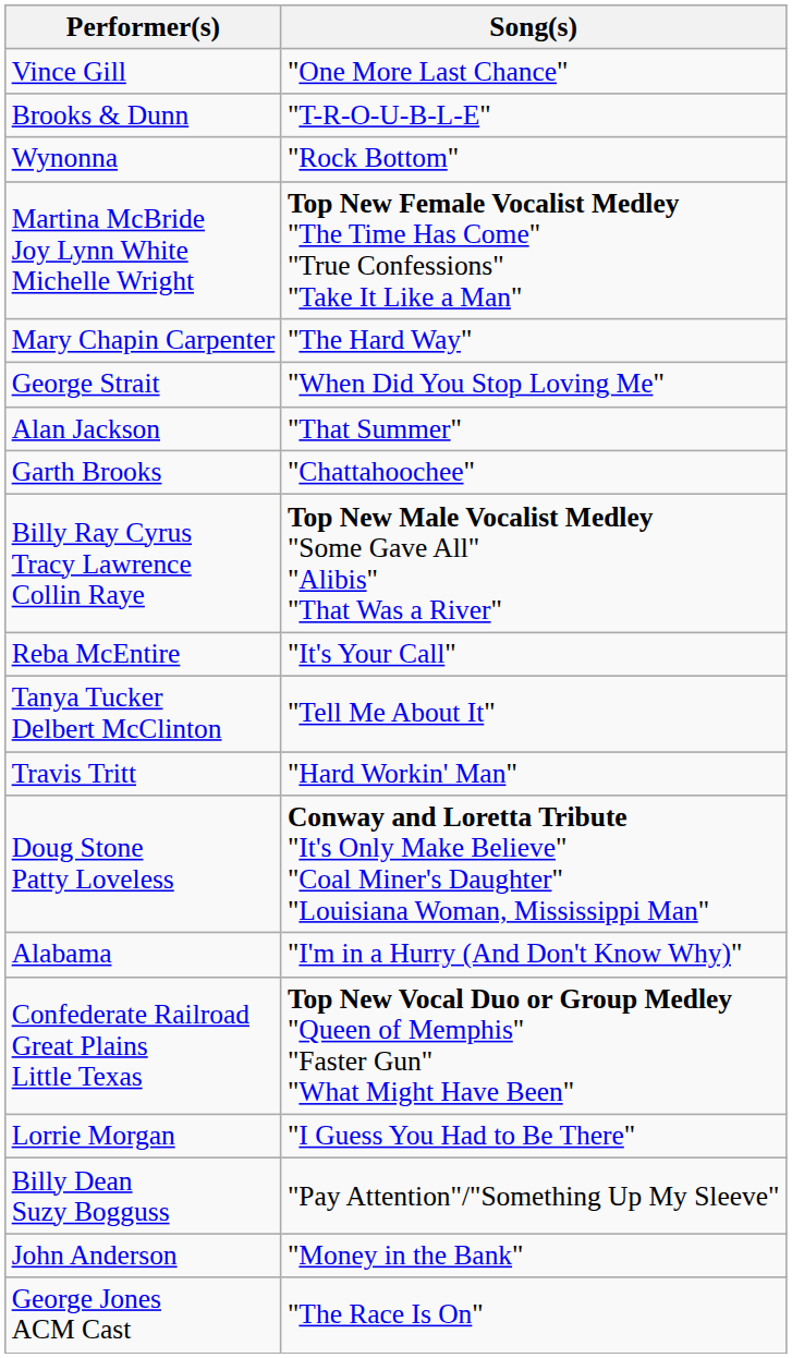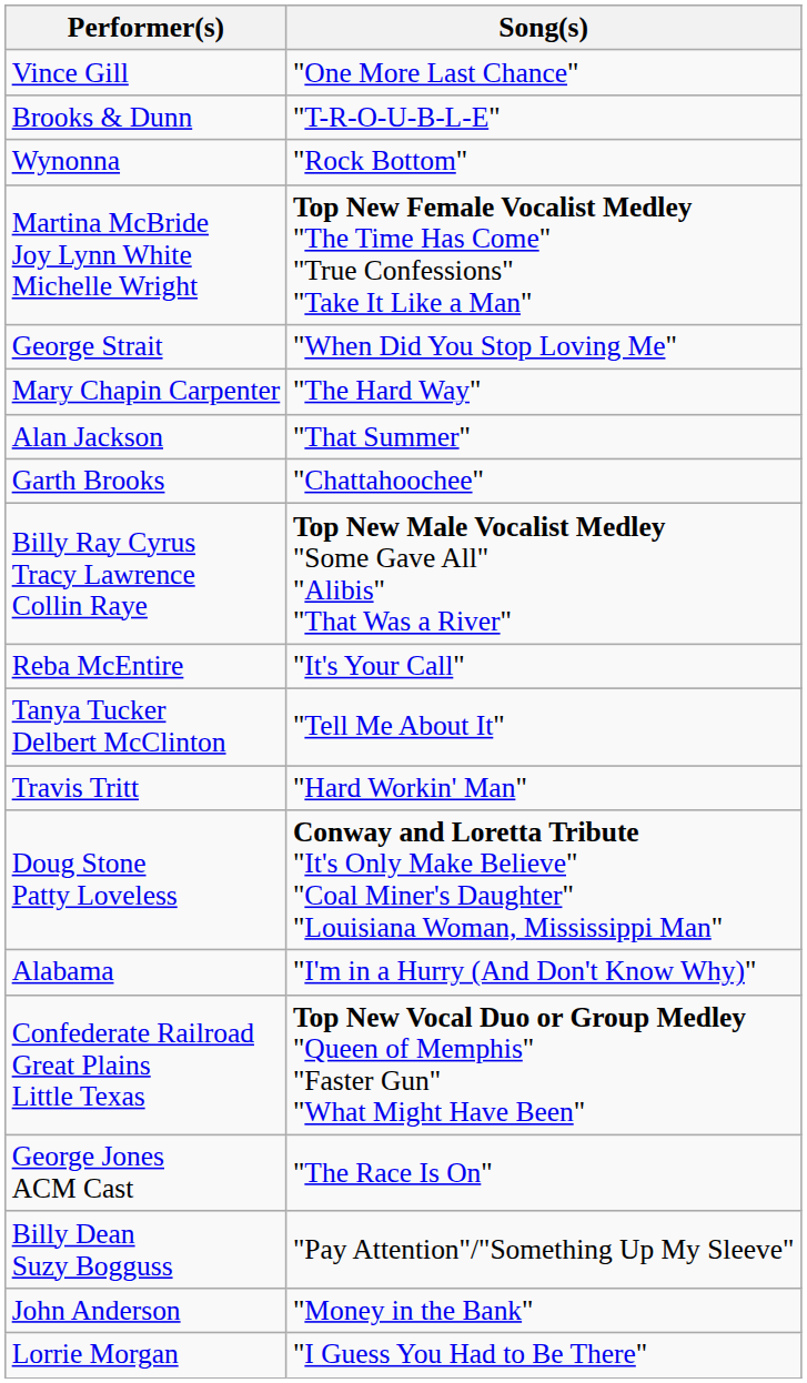rows swapped: George Strait <-> Mary Chapin Carpenter
rows swapped: Lorrie Morgan <-> George Jones ACM Cast
